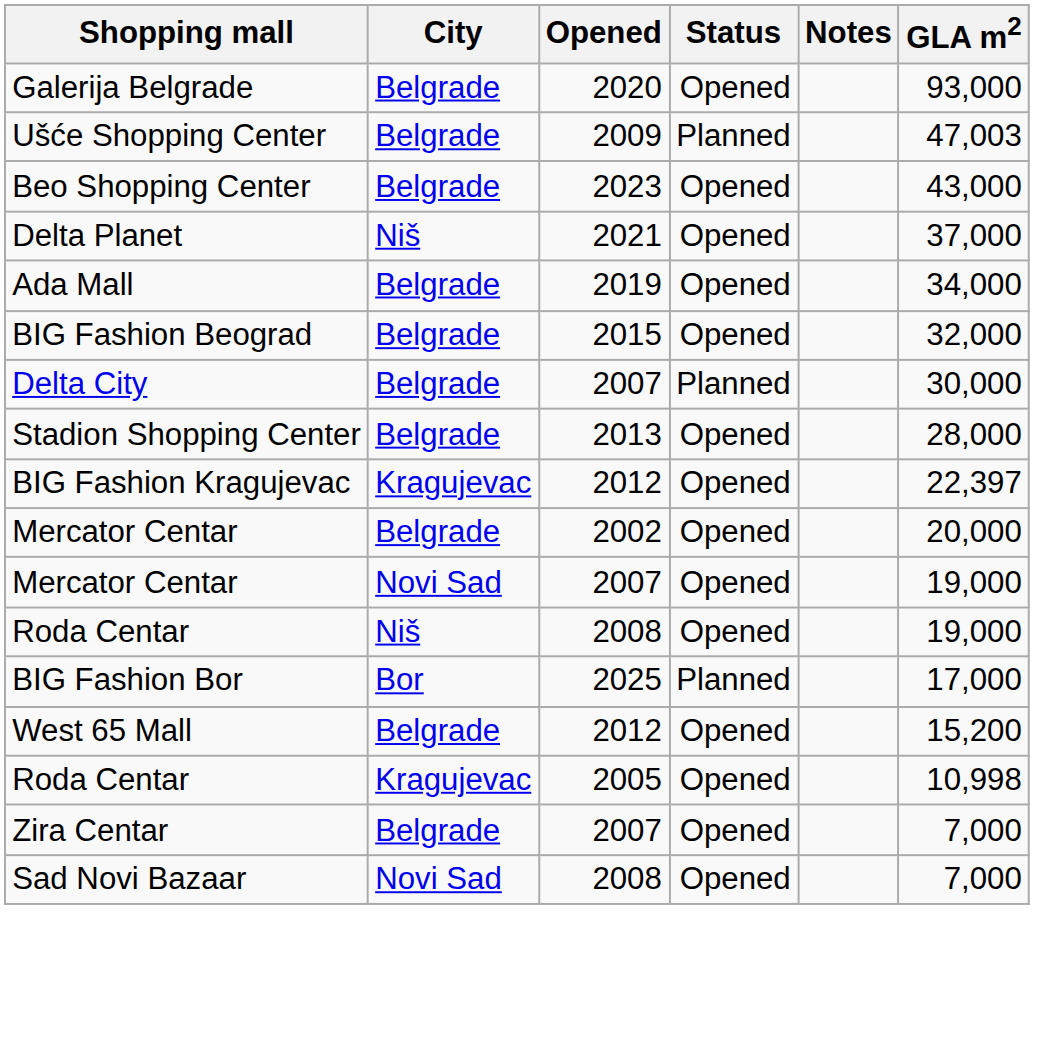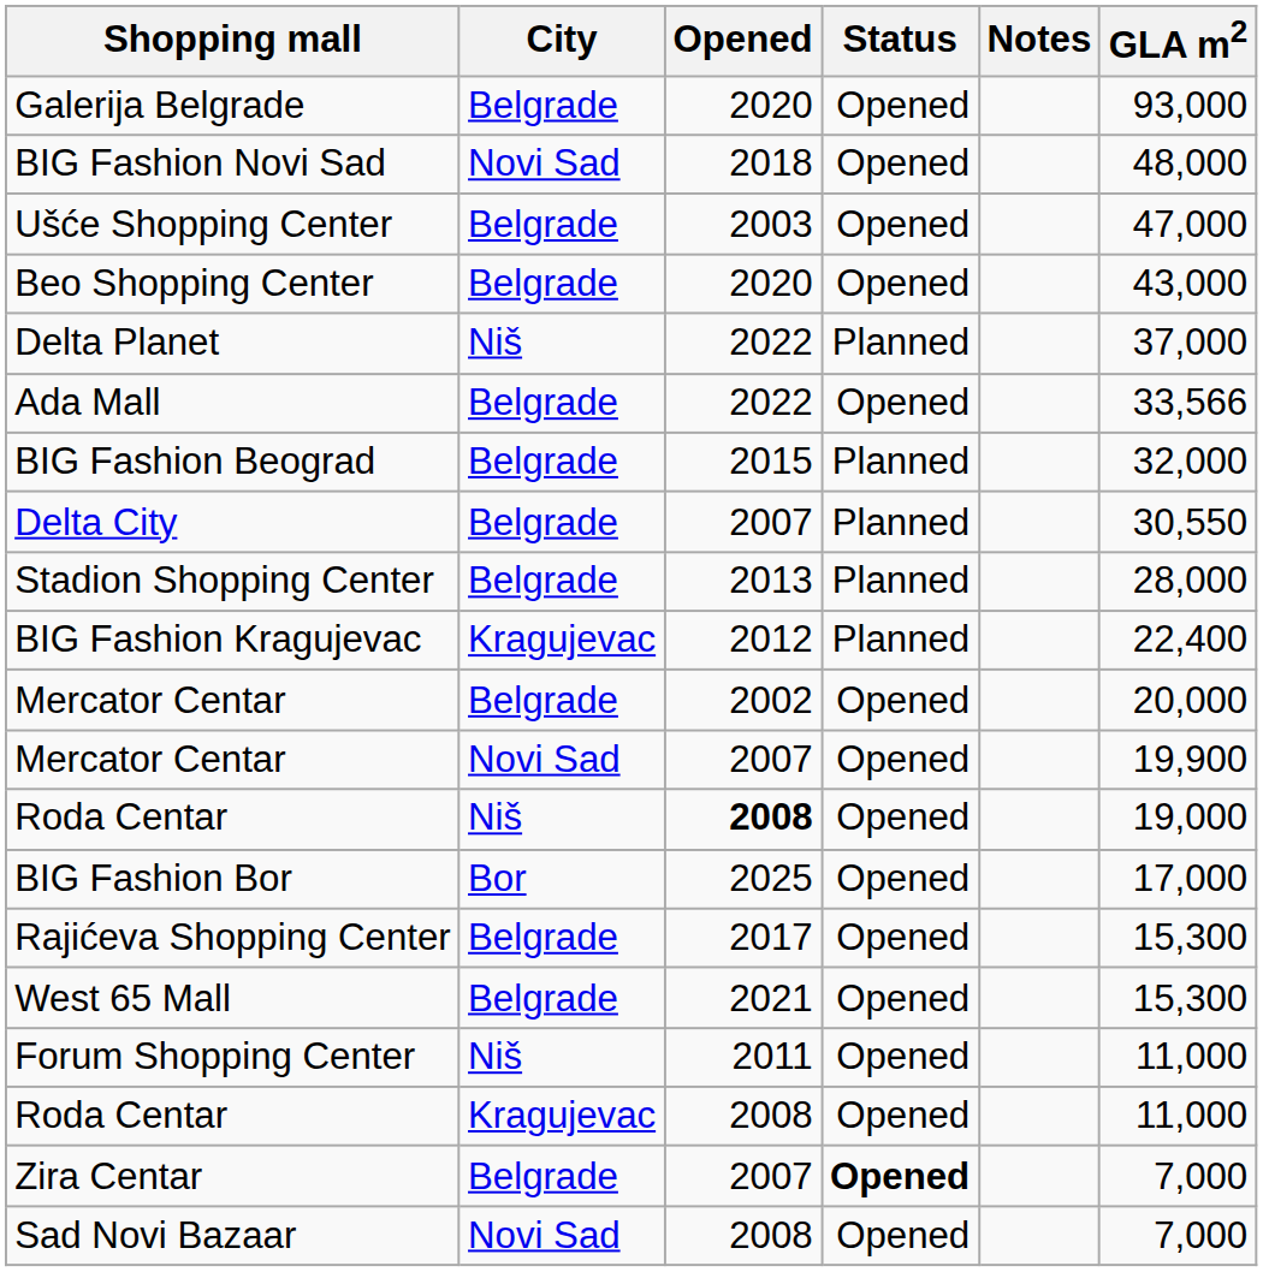+ row: BIG Fashion Novi Sad | Novi Sad | 2018 | Opened | 48,000
Ušće Shopping Center | Opened: 2009 -> 2003
Ušće Shopping Center | Status: Planned -> Opened
Ušće Shopping Center | GLA m2: 47,003 -> 47,000
Beo Shopping Center | Opened: 2023 -> 2020
Delta Planet | Opened: 2021 -> 2022
Delta Planet | Status: Opened -> Planned
Ada Mall | Opened: 2019 -> 2022
Ada Mall | GLA m2: 34,000 -> 33,566
BIG Fashion Beograd | Status: Opened -> Planned
Delta City | GLA m2: 30,000 -> 30,550
Stadion Shopping Center | Status: Opened -> Planned
BIG Fashion Kragujevac | Status: Opened -> Planned
BIG Fashion Kragujevac | GLA m2: 22,397 -> 22,400
Mercator Centar / Novi Sad | GLA m2: 19,000 -> 19,900
Roda Centar / Niš | Opened: normal -> bold
BIG Fashion Bor | Status: Planned -> Opened
+ row: Rajićeva Shopping Center | Belgrade | 2017 | Opened | 15,300
West 65 Mall | Opened: 2012 -> 2021
West 65 Mall | GLA m2: 15,200 -> 15,300
+ row: Forum Shopping Center | Niš | 2011 | Opened | 11,000
Roda Centar / Kragujevac | Opened: 2005 -> 2008
Roda Centar / Kragujevac | GLA m2: 10,998 -> 11,000
Zira Centar | Status: normal -> bold
